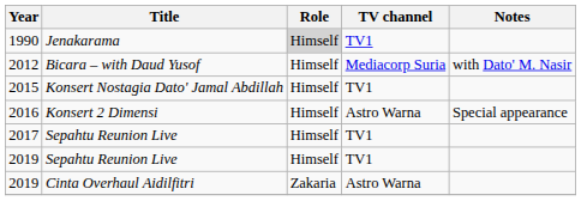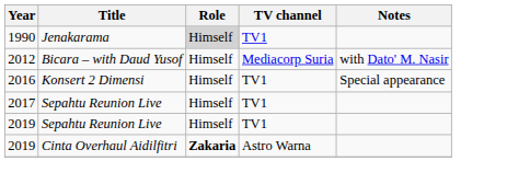- row: 2015 | Konsert Nostagia Dato' Jamal Abdillah | Himself | TV1
2016 | TV channel: Astro Warna -> TV1
2019 / Cinta Overhaul Aidilfitri | Role: normal -> bold
